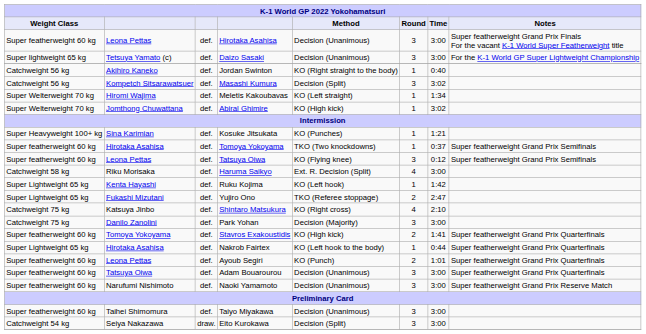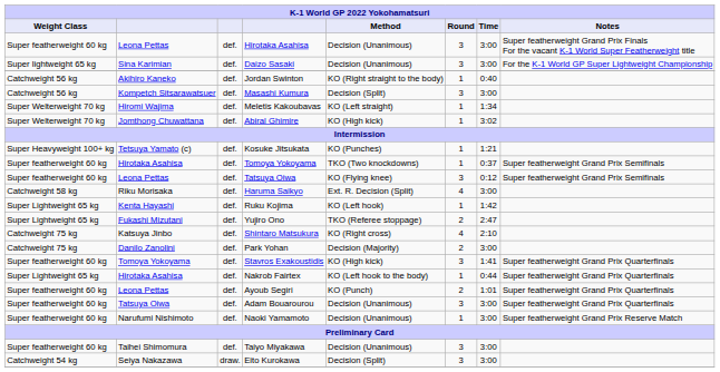Daizo Sasaki | column 2: Tetsuya Yamato (c) -> Sina Karimian
Masashi Kumura | Time: 3:02 -> 3:00
Kosuke Jitsukata | column 2: Sina Karimian -> Tetsuya Yamato (c)
Park Yohan | Round: 3 -> 2
Stavros Exakoustidis | Round: 2 -> 3
Naoki Yamamoto | Round: 3 -> 1
